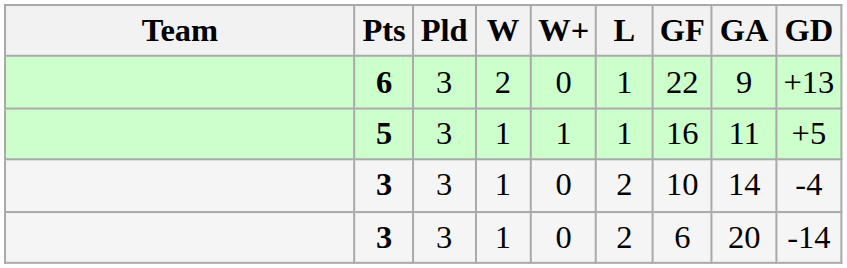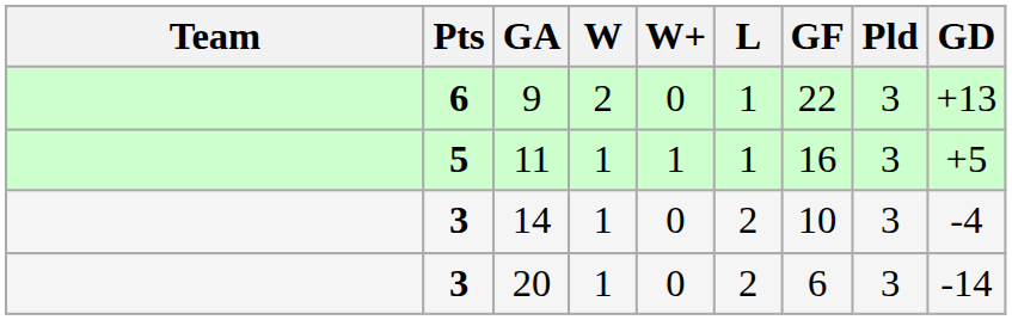columns swapped: Pld <-> GA
